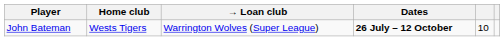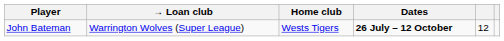columns swapped: Home club <-> → Loan club
John Bateman | column 5: 10 -> 12
